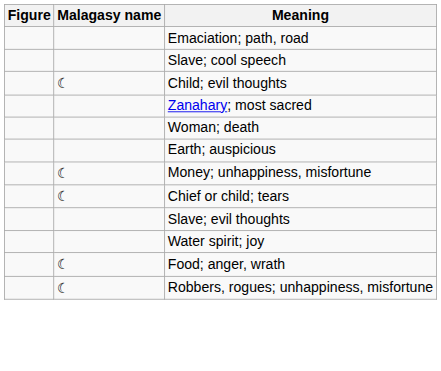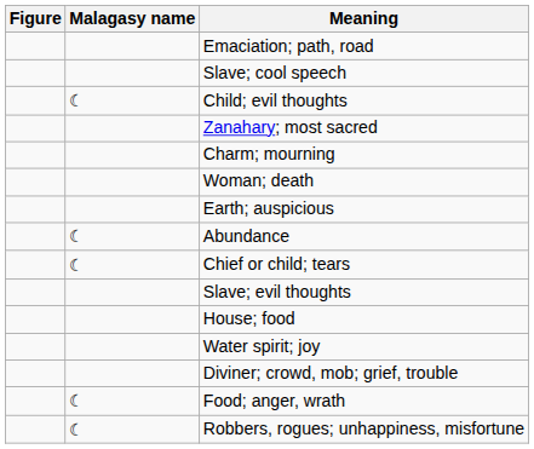+ row: Charm; mourning
+ row: ☾ | Abundance
- row: ☾ | Money; unhappiness, misfortune
+ row: House; food
+ row: Diviner; crowd, mob; grief, trouble
